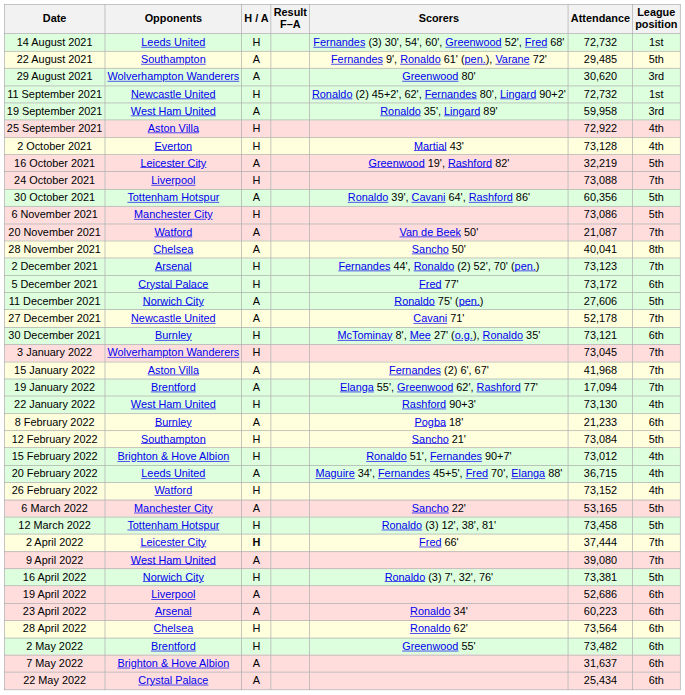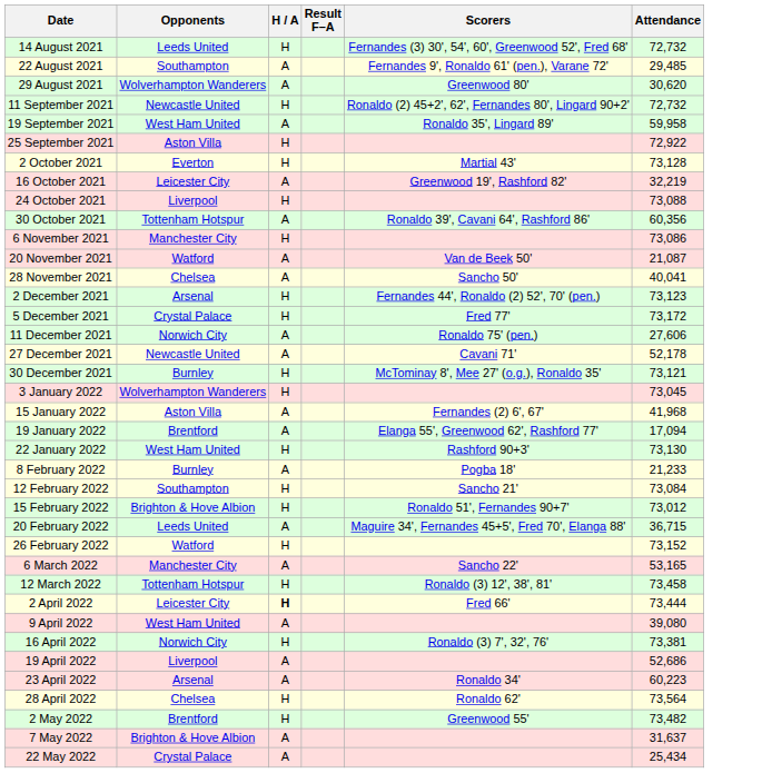- column: League position | 1st | 5th | 3rd | 1st | 3rd | 4th | 4th | 5th | 7th | 5th | 5th | 7th | 8th | 7th | 6th | 5th | 7th | 6th | 7th | 7th | 7th | 4th | 6th | 5th | 4th | 4th | 4th | 5th | 5th | 7th | 7th | 5th | 6th | 6th | 6th | 6th | 6th | 6th
2 April 2022 | Attendance: 37,444 -> 73,444
